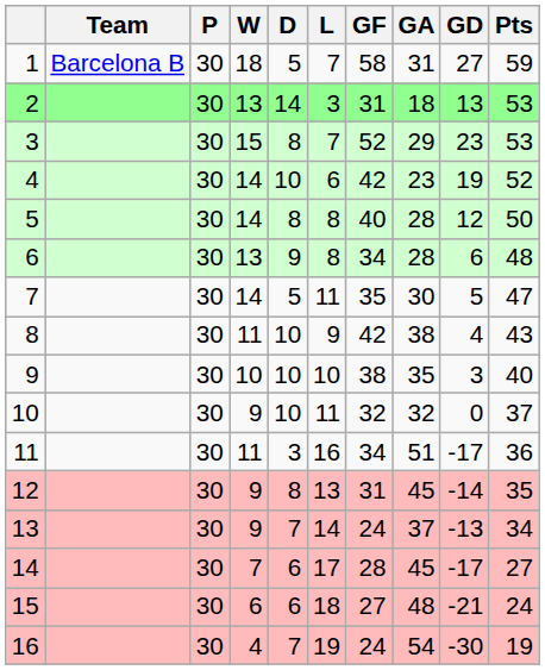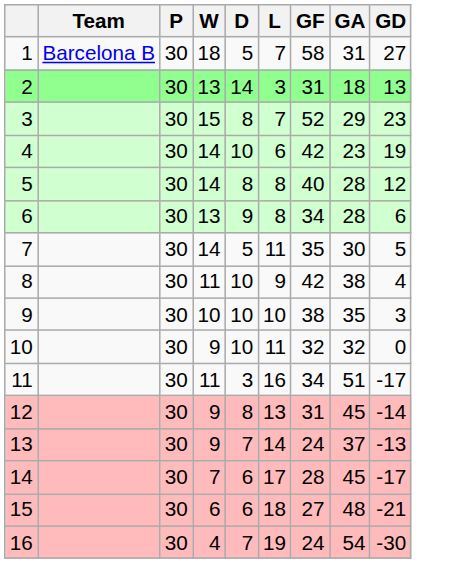- column: Pts | 59 | 53 | 53 | 52 | 50 | 48 | 47 | 43 | 40 | 37 | 36 | 35 | 34 | 27 | 24 | 19
